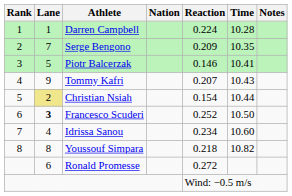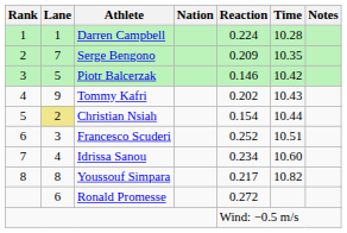Piotr Balcerzak | Time: 10.41 -> 10.42
Tommy Kafri | Reaction: 0.207 -> 0.202
Francesco Scuderi | Lane: bold -> normal
Francesco Scuderi | Time: 10.50 -> 10.51
Youssouf Simpara | Reaction: 0.218 -> 0.217
